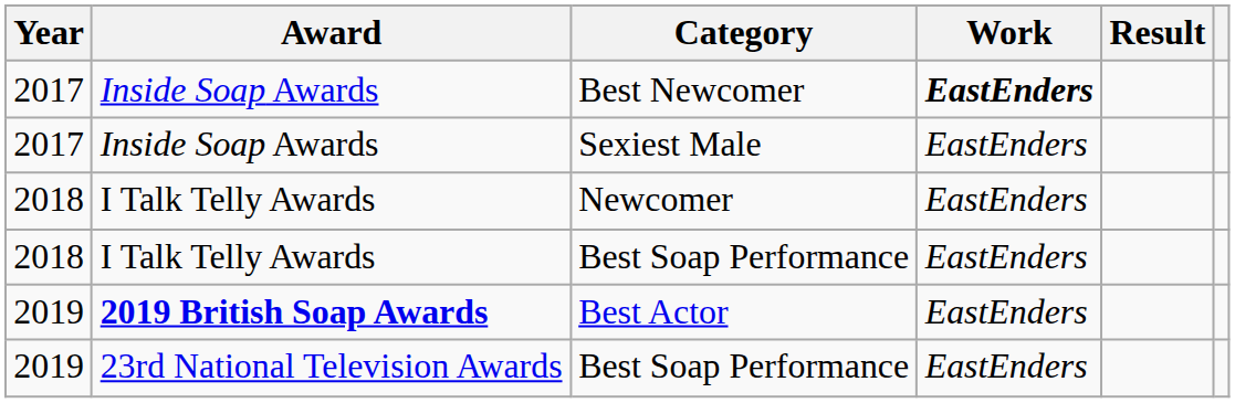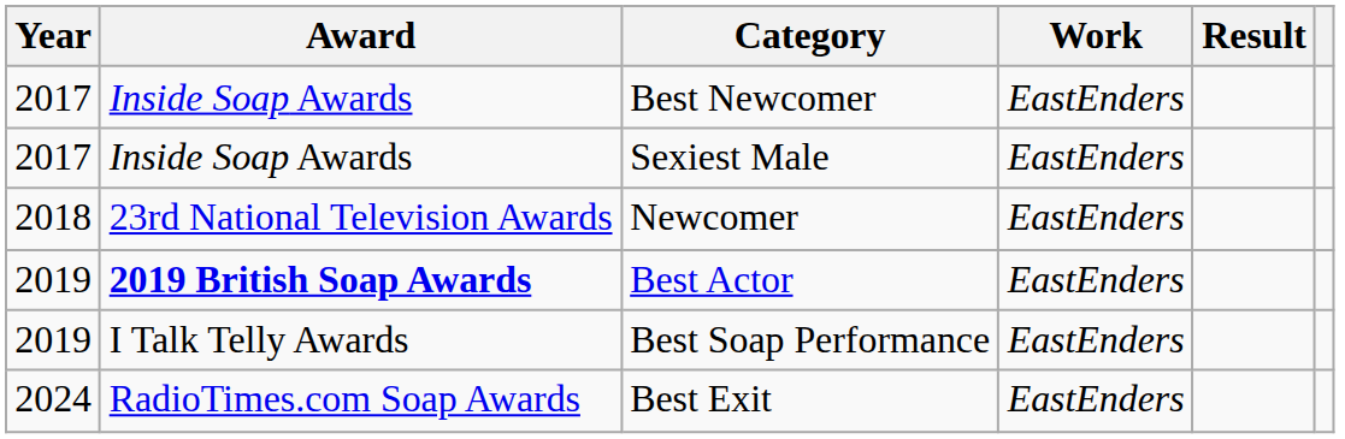Best Newcomer | Work: bold -> normal
Newcomer | Award: I Talk Telly Awards -> 23rd National Television Awards
- row: 2018 | I Talk Telly Awards | Best Soap Performance | EastEnders
2019 / Best Soap Performance | Award: 23rd National Television Awards -> I Talk Telly Awards
+ row: 2024 | RadioTimes.com Soap Awards | Best Exit | EastEnders
